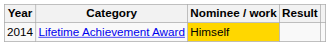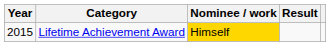Lifetime Achievement Award | Year: 2014 -> 2015
